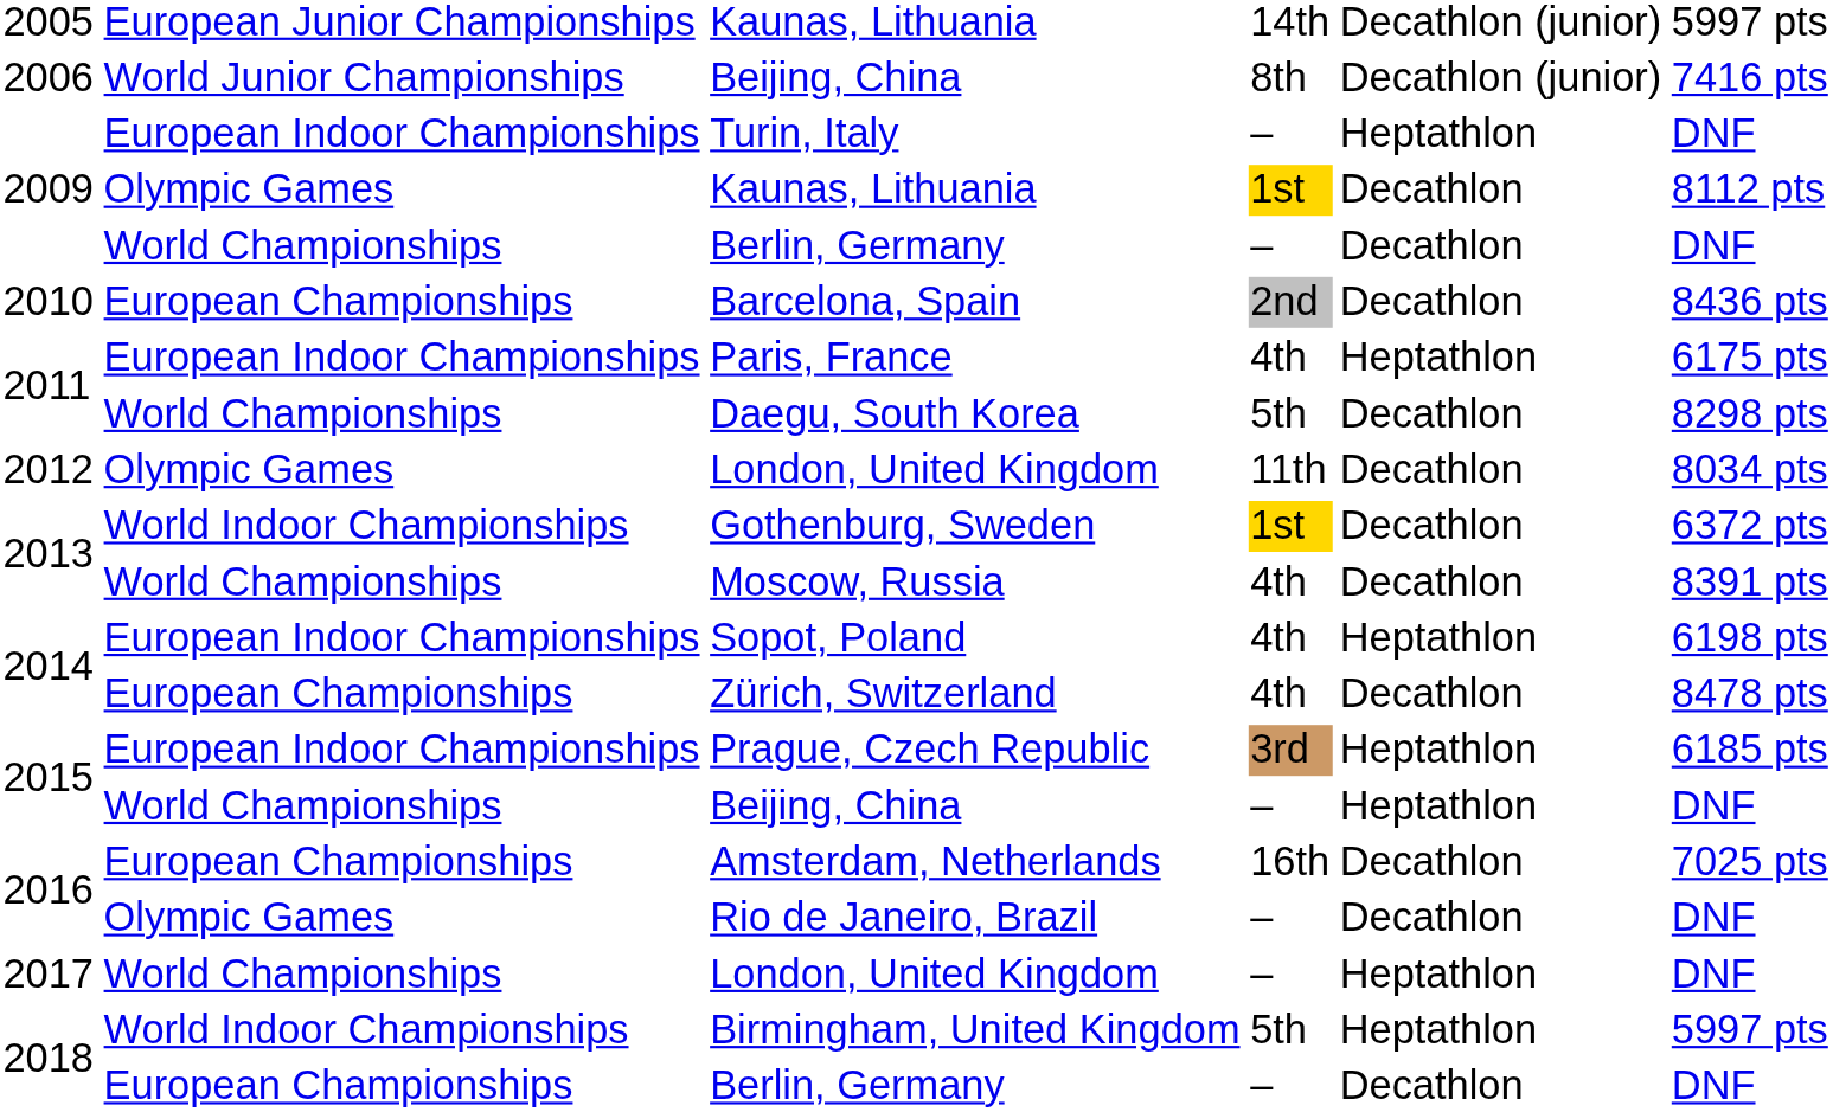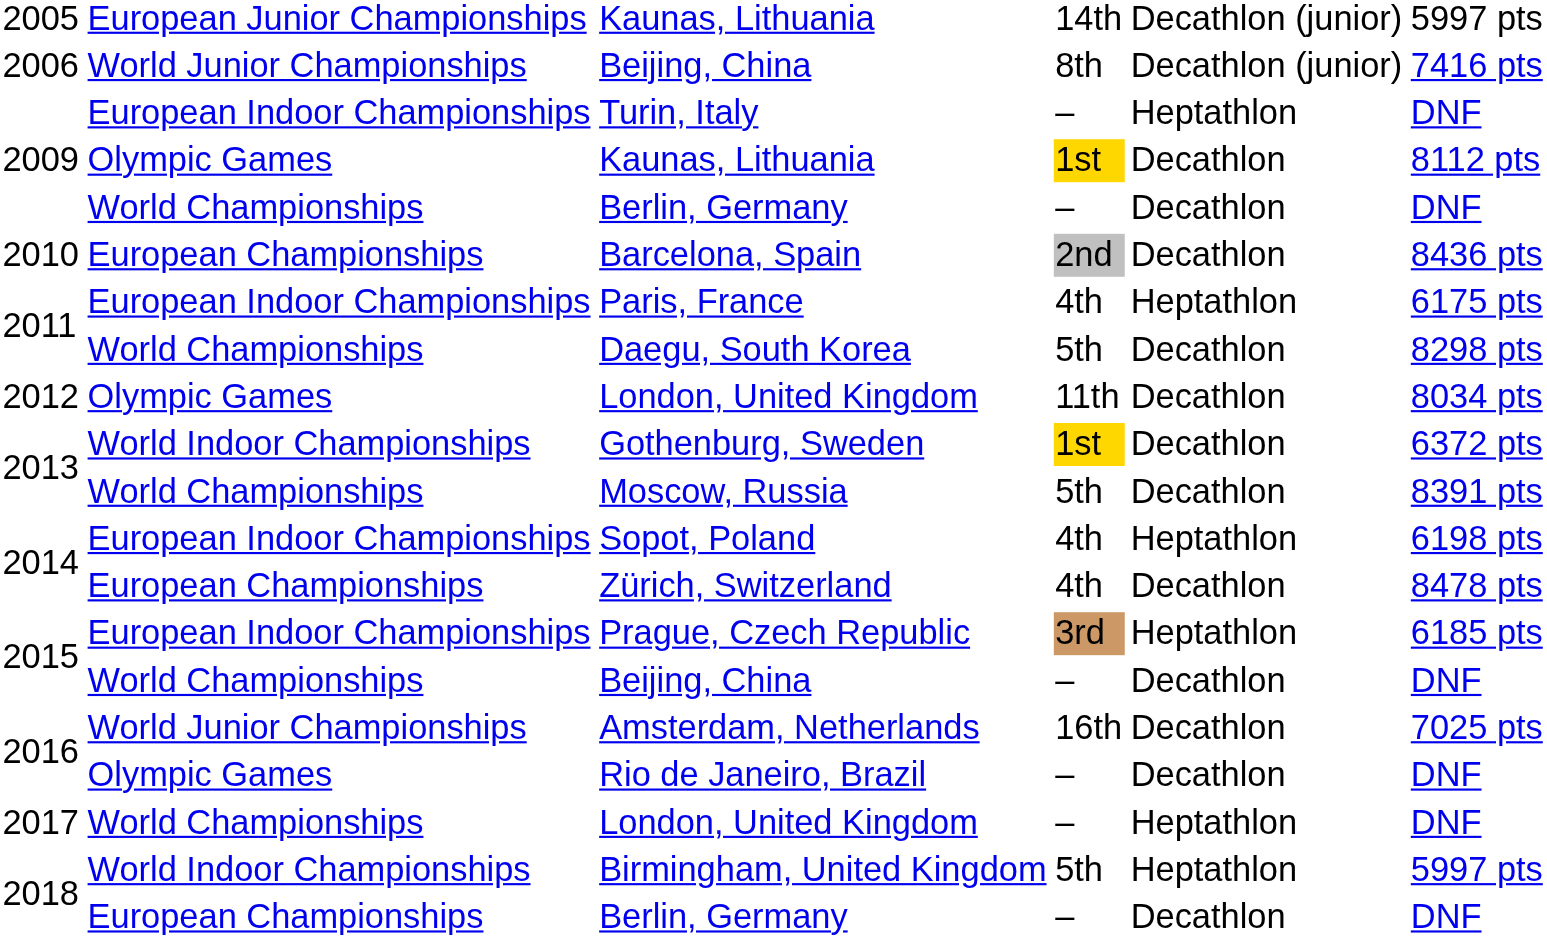Moscow, Russia | column 4: 4th -> 5th
2015 / Beijing, China | column 5: Heptathlon -> Decathlon
Amsterdam, Netherlands | column 2: European Championships -> World Junior Championships
